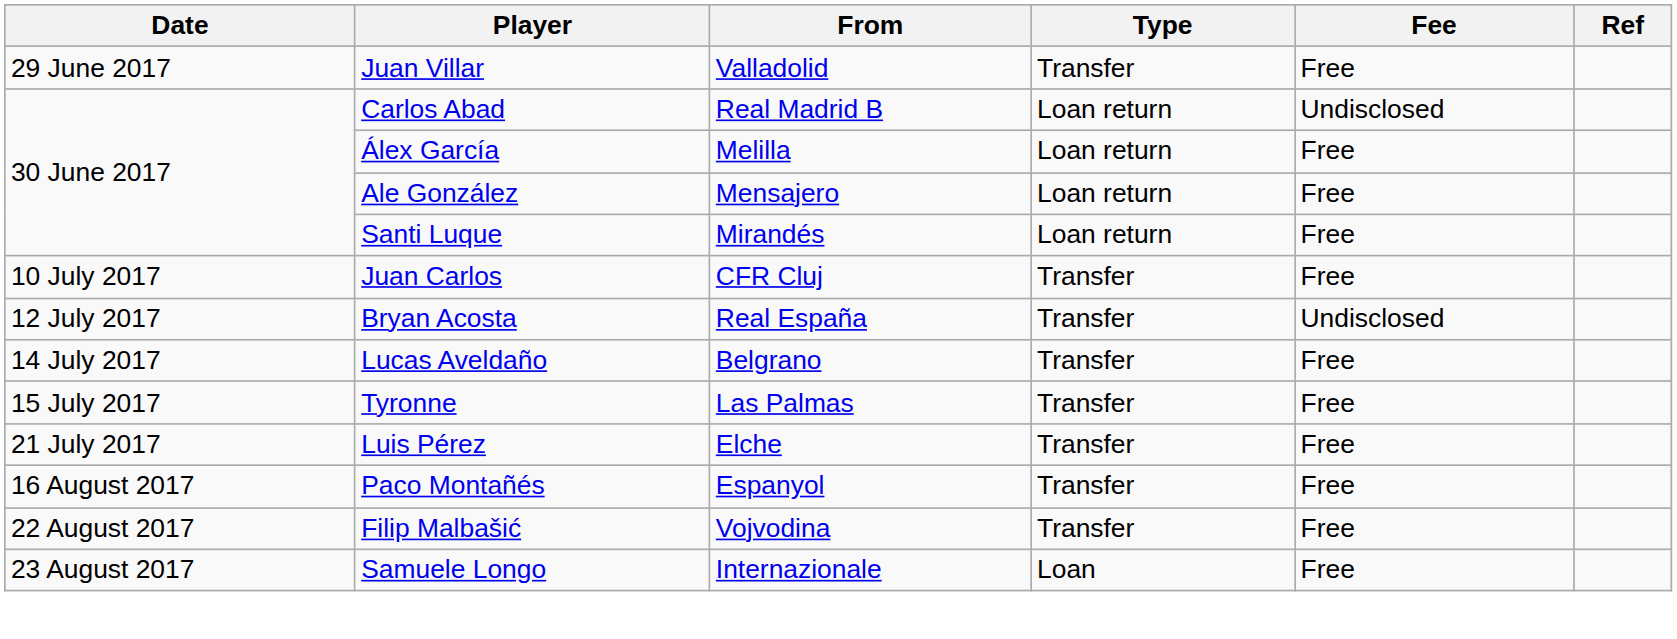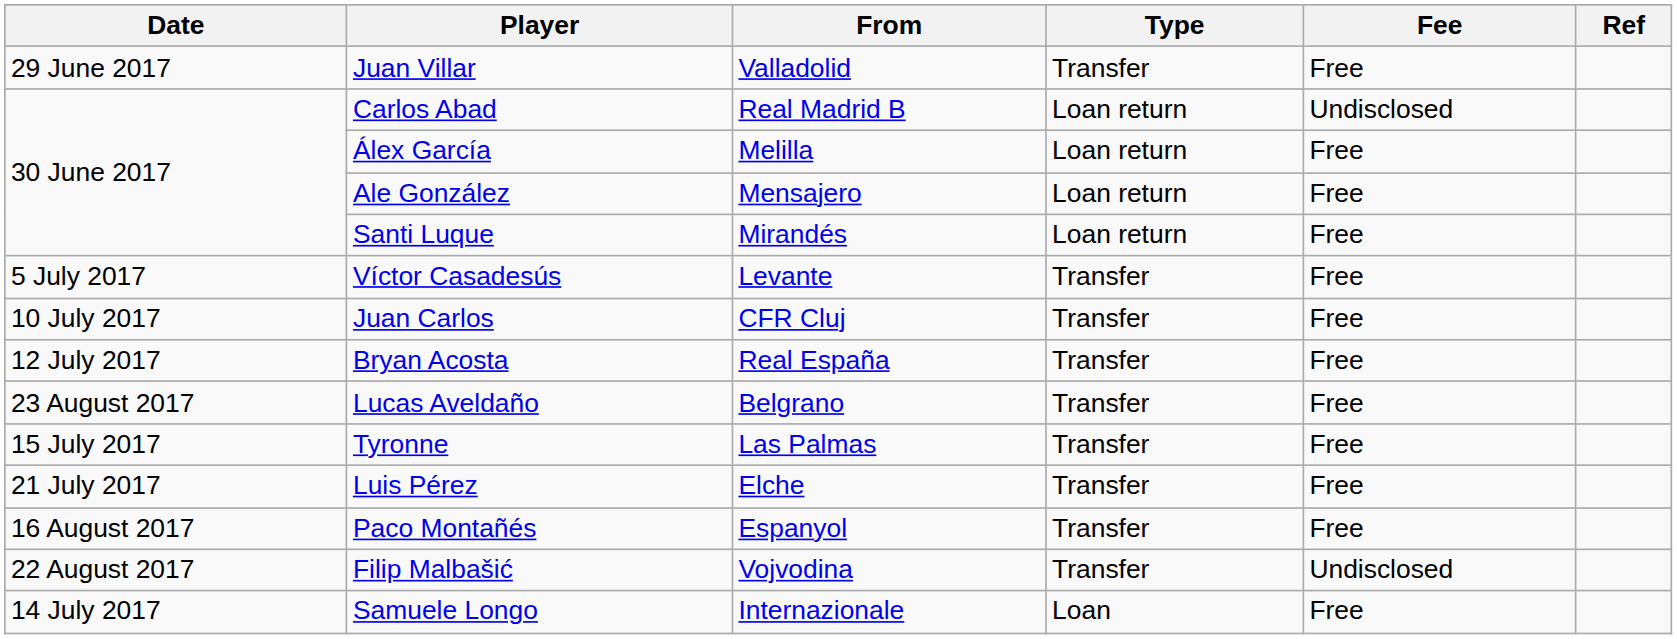+ row: 5 July 2017 | Víctor Casadesús | Levante | Transfer | Free
Bryan Acosta | Fee: Undisclosed -> Free
Lucas Aveldaño | Date: 14 July 2017 -> 23 August 2017
Filip Malbašić | Fee: Free -> Undisclosed
Samuele Longo | Date: 23 August 2017 -> 14 July 2017
